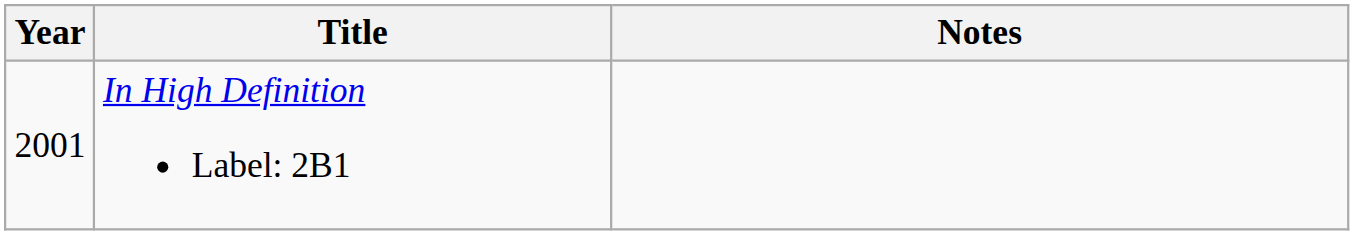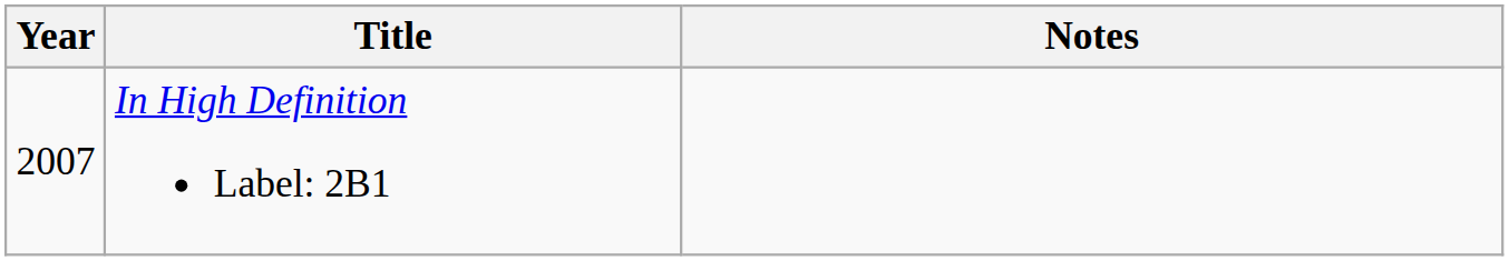In High Definition Label: 2B1 | Year: 2001 -> 2007
